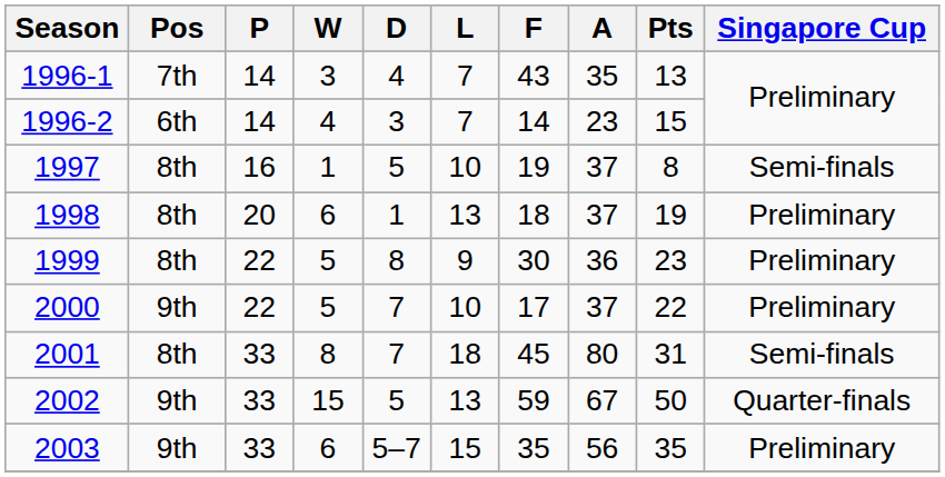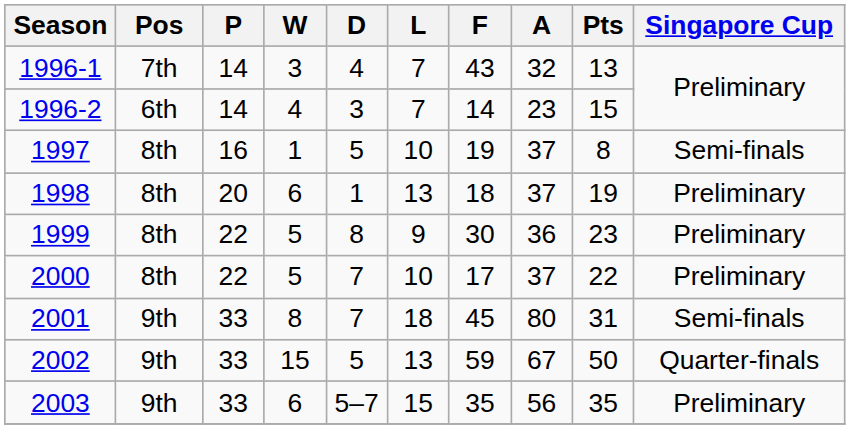1996-1 | A: 35 -> 32
2000 | Pos: 9th -> 8th
2001 | Pos: 8th -> 9th
